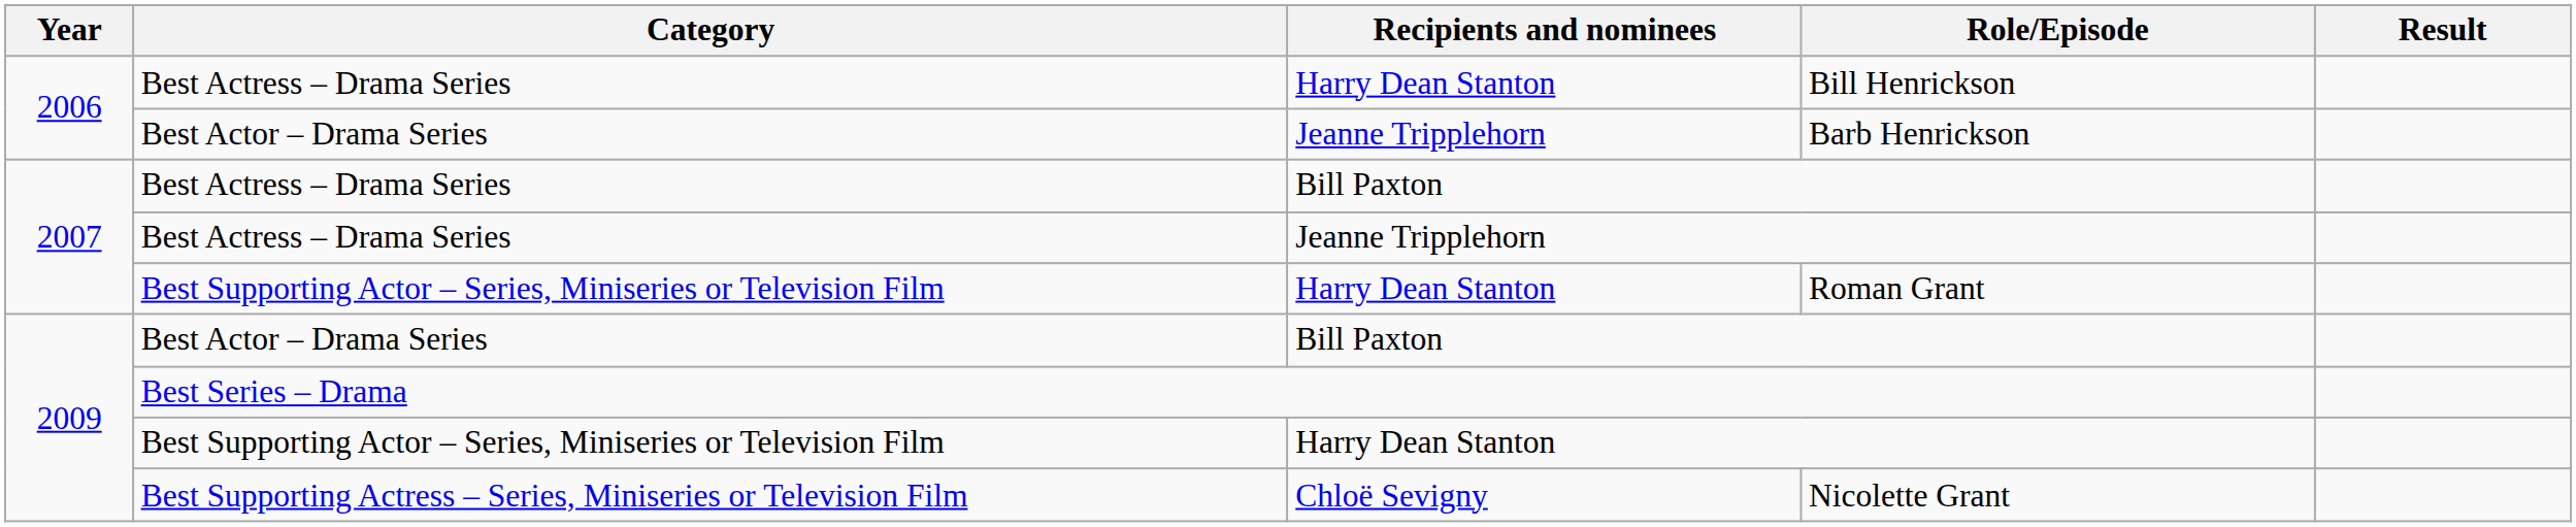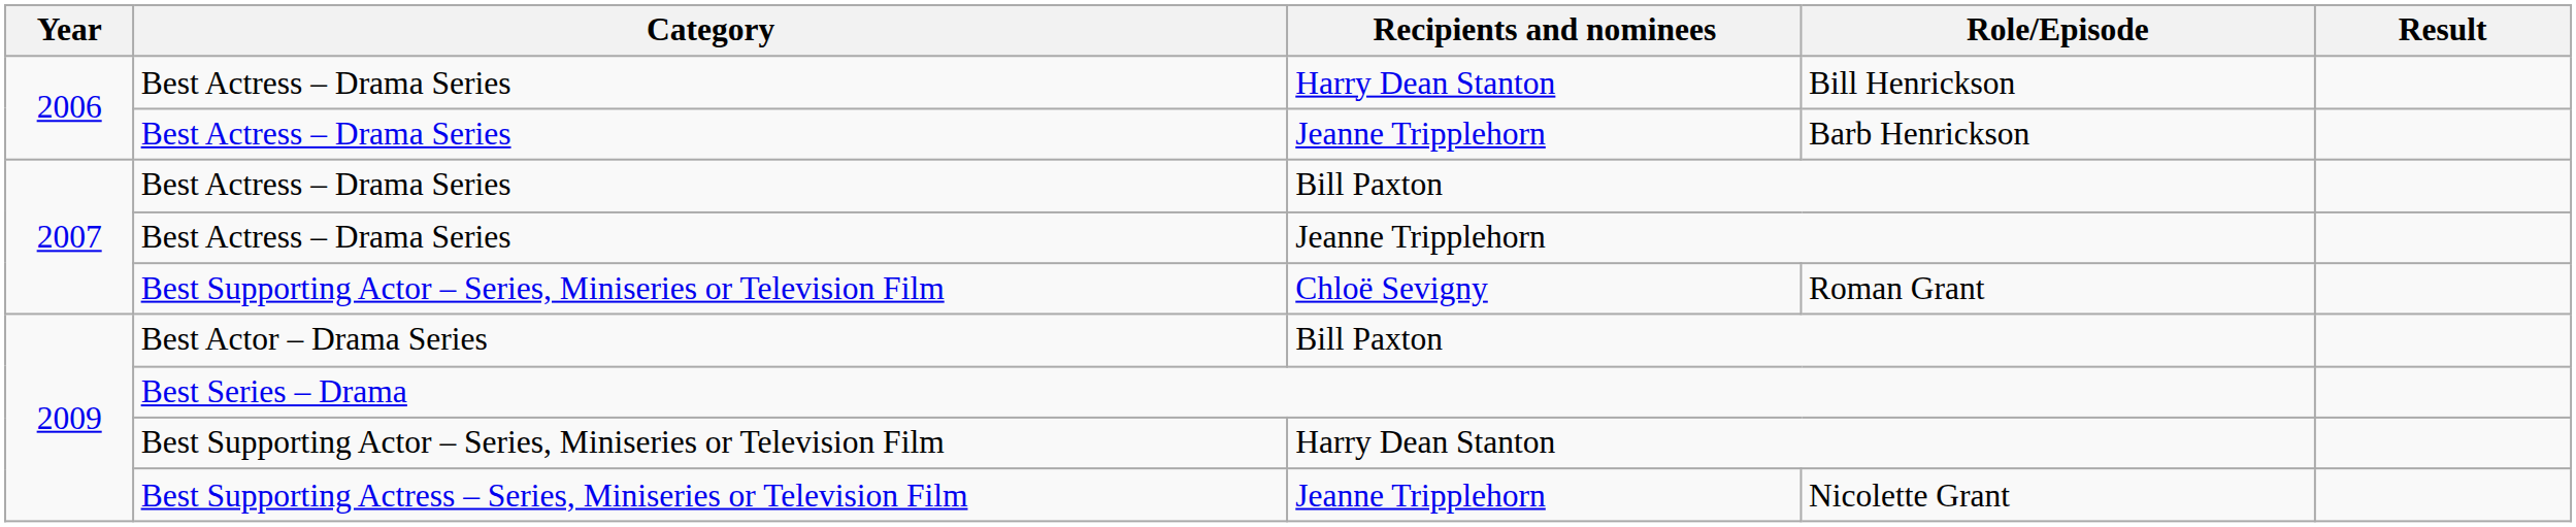Barb Henrickson | Category: Best Actor – Drama Series -> Best Actress – Drama Series
Roman Grant | Recipients and nominees: Harry Dean Stanton -> Chloë Sevigny
Nicolette Grant | Recipients and nominees: Chloë Sevigny -> Jeanne Tripplehorn
